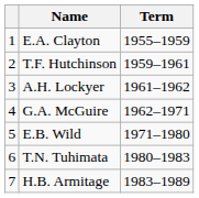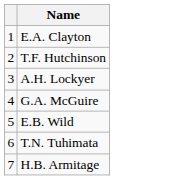- column: Term | 1955–1959 | 1959–1961 | 1961–1962 | 1962–1971 | 1971–1980 | 1980–1983 | 1983–1989
